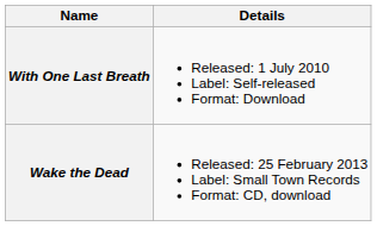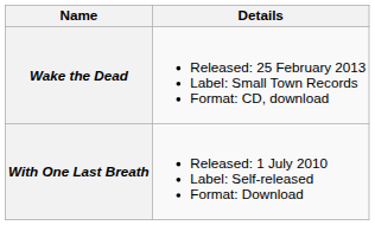rows swapped: With One Last Breath <-> Wake the Dead
